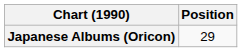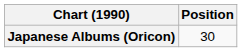Japanese Albums (Oricon) | Position: 29 -> 30
